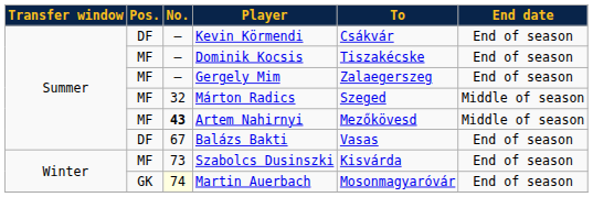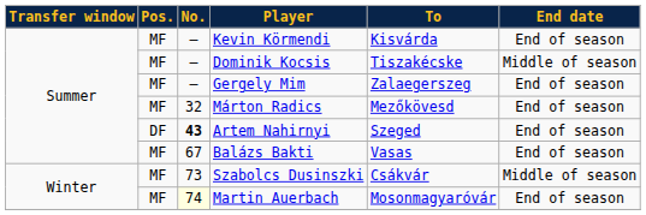Kevin Körmendi | Pos.: DF -> MF
Kevin Körmendi | To: Csákvár -> Kisvárda
Dominik Kocsis | End date: End of season -> Middle of season
Márton Radics | To: Szeged -> Mezőkövesd
Márton Radics | End date: Middle of season -> End of season
Artem Nahirnyi | Pos.: MF -> DF
Artem Nahirnyi | To: Mezőkövesd -> Szeged
Artem Nahirnyi | End date: Middle of season -> End of season
Balázs Bakti | Pos.: DF -> MF
Szabolcs Dusinszki | To: Kisvárda -> Csákvár
Szabolcs Dusinszki | End date: End of season -> Middle of season
Martin Auerbach | Pos.: GK -> MF
